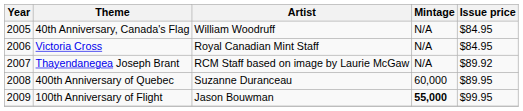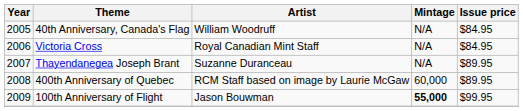Thayendanegea Joseph Brant | Artist: RCM Staff based on image by Laurie McGaw -> Suzanne Duranceau
Thayendanegea Joseph Brant | Issue price: $89.92 -> $89.95
400th Anniversary of Quebec | Artist: Suzanne Duranceau -> RCM Staff based on image by Laurie McGaw
